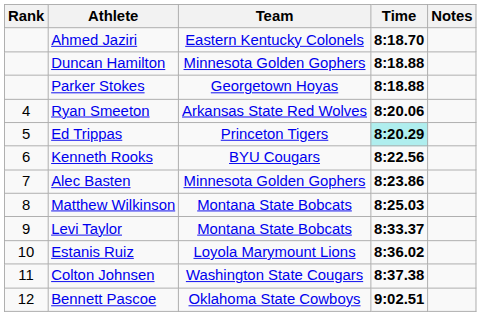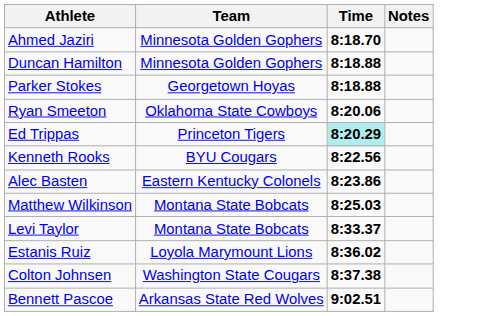- column: Rank | 4 | 5 | 6 | 7 | 8 | 9 | 10 | 11 | 12
Ahmed Jaziri | Team: Eastern Kentucky Colonels -> Minnesota Golden Gophers
Ryan Smeeton | Team: Arkansas State Red Wolves -> Oklahoma State Cowboys
Alec Basten | Team: Minnesota Golden Gophers -> Eastern Kentucky Colonels
Bennett Pascoe | Team: Oklahoma State Cowboys -> Arkansas State Red Wolves
